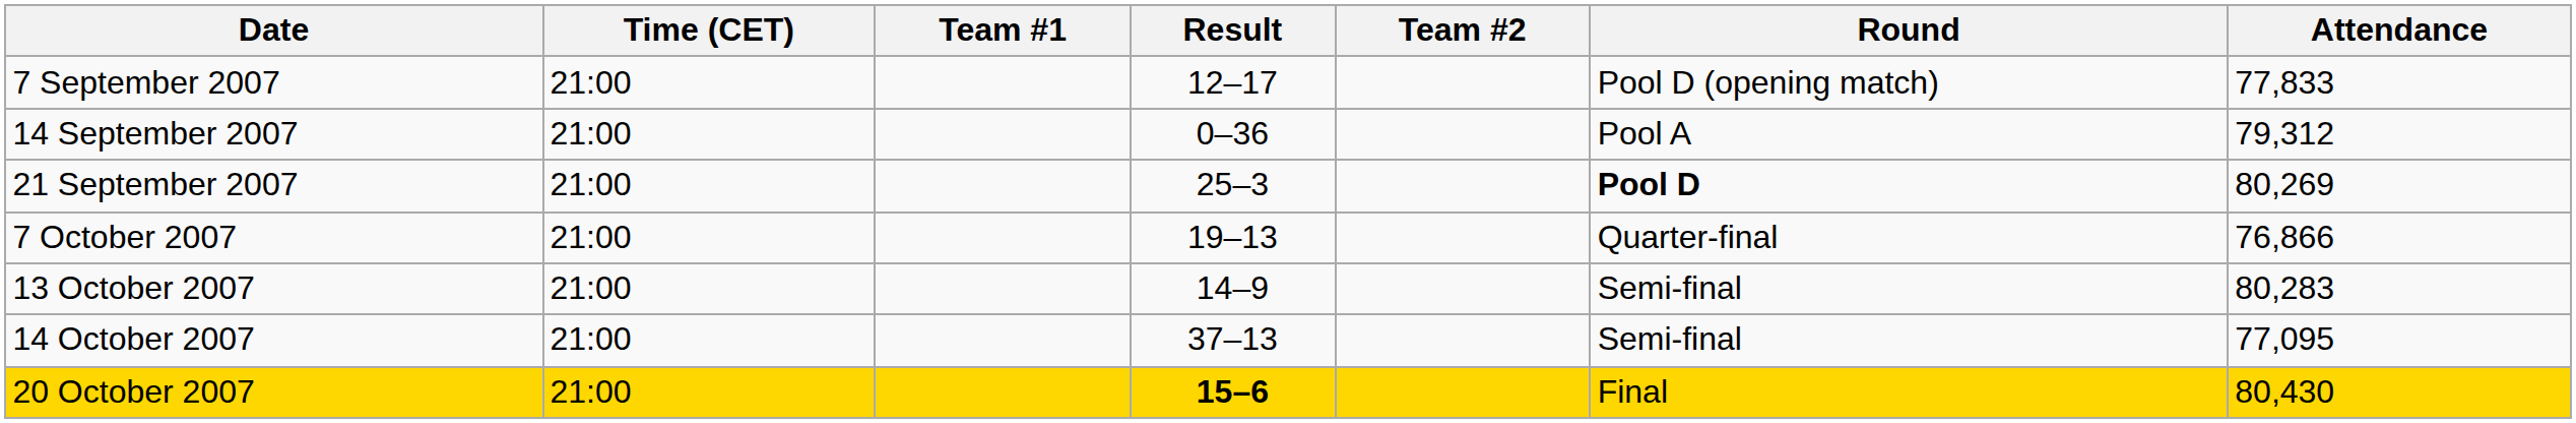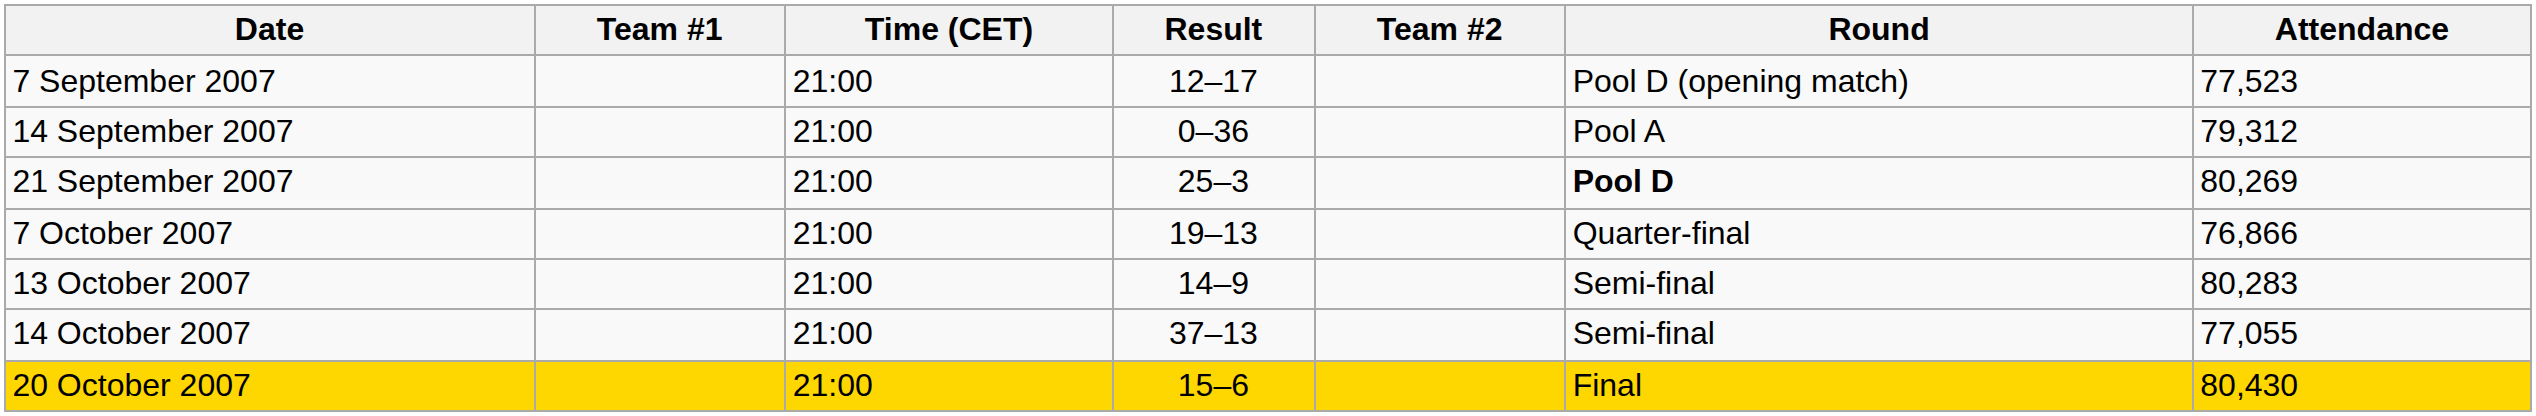columns swapped: Time (CET) <-> Team #1
7 September 2007 | Attendance: 77,833 -> 77,523
14 October 2007 | Attendance: 77,095 -> 77,055
20 October 2007 | Result: bold -> normal
